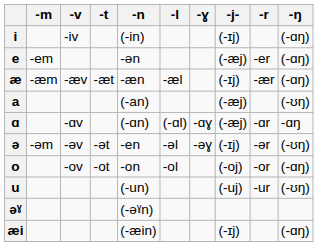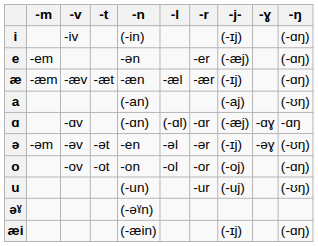columns swapped: -r <-> -ɣ
a | -j-: (-æj) -> (-aj)
